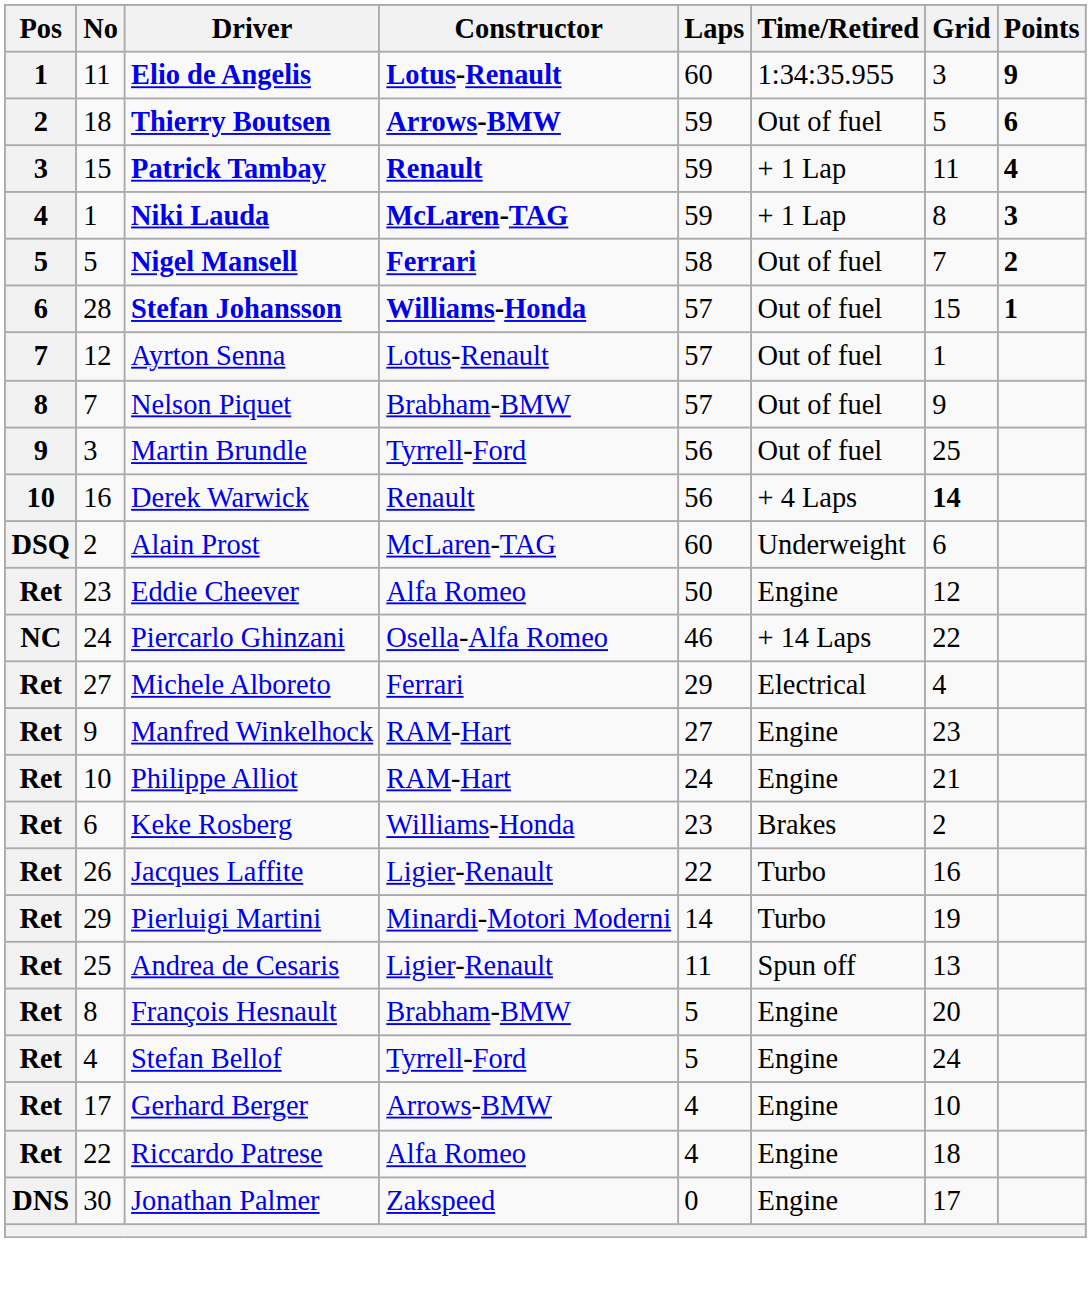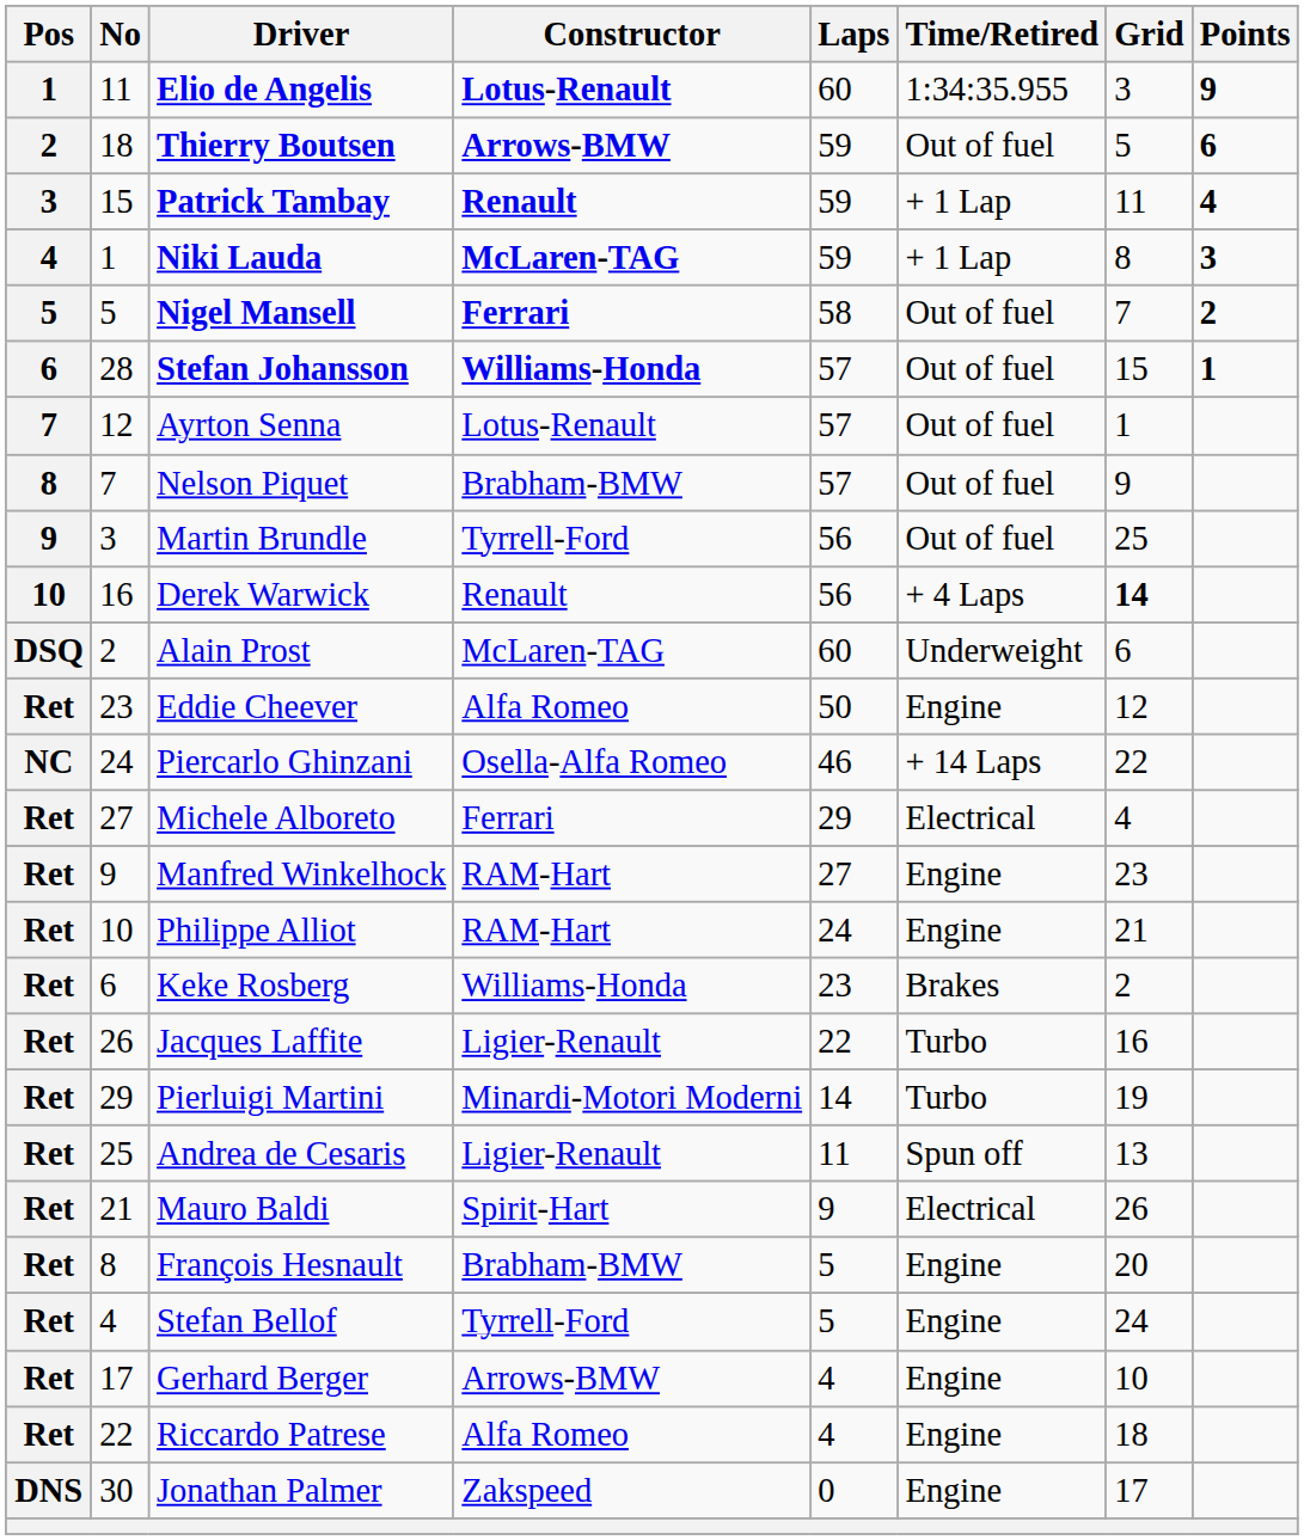+ row: Ret | 21 | Mauro Baldi | Spirit-Hart | 9 | Electrical | 26
